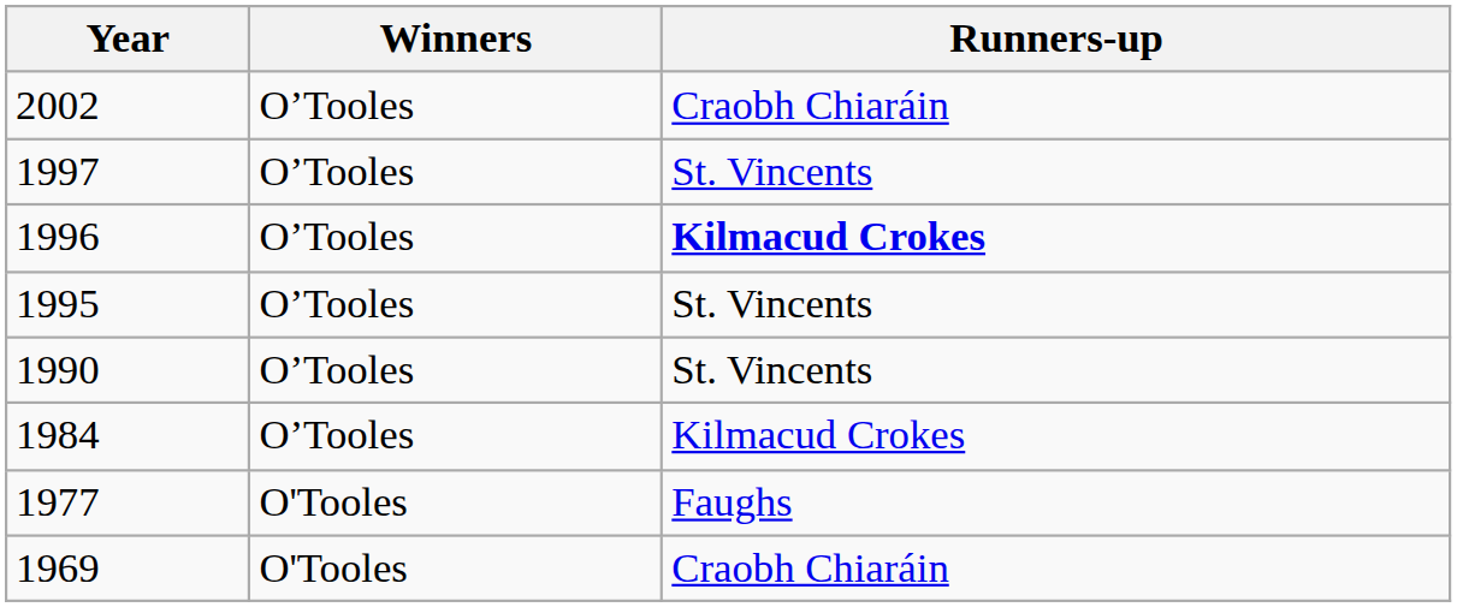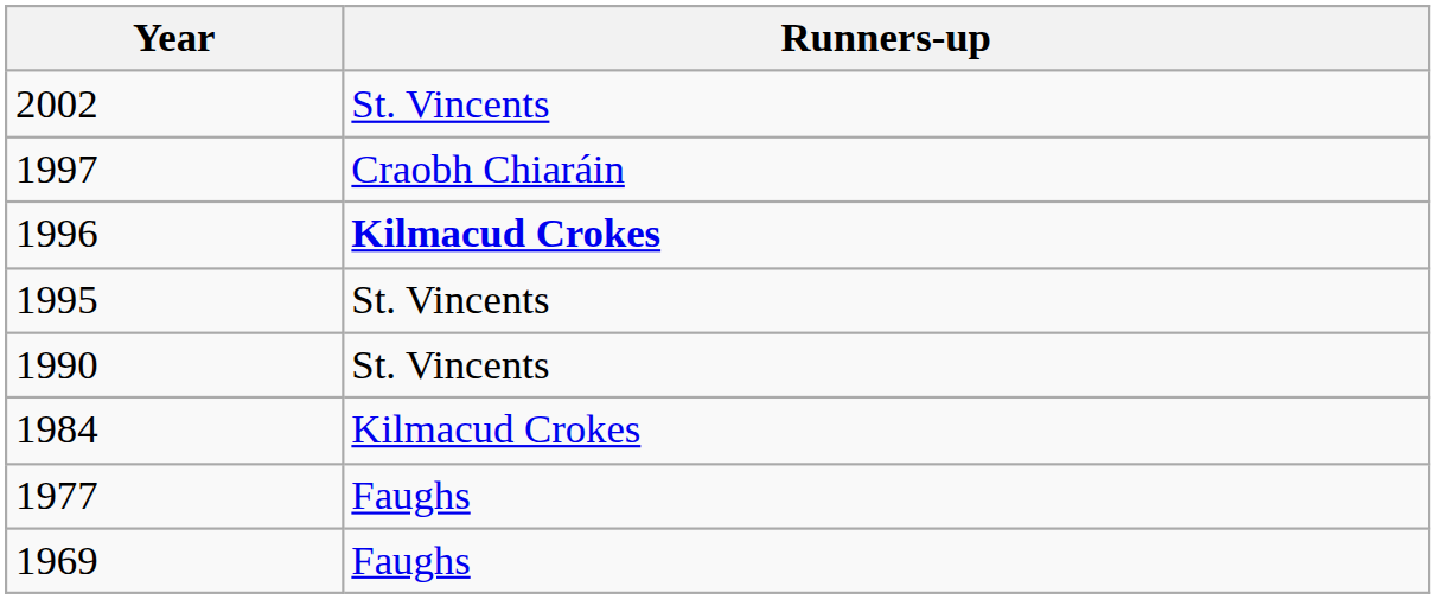- column: Winners | O’Tooles | O’Tooles | O’Tooles | O’Tooles | O’Tooles | O’Tooles | O'Tooles | O'Tooles
2002 | Runners-up: Craobh Chiaráin -> St. Vincents
1997 | Runners-up: St. Vincents -> Craobh Chiaráin
1969 | Runners-up: Craobh Chiaráin -> Faughs
